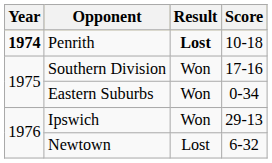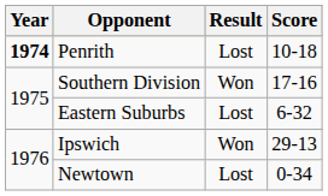Penrith | Result: bold -> normal
Eastern Suburbs | Result: Won -> Lost
Eastern Suburbs | Score: 0-34 -> 6-32
Newtown | Score: 6-32 -> 0-34
